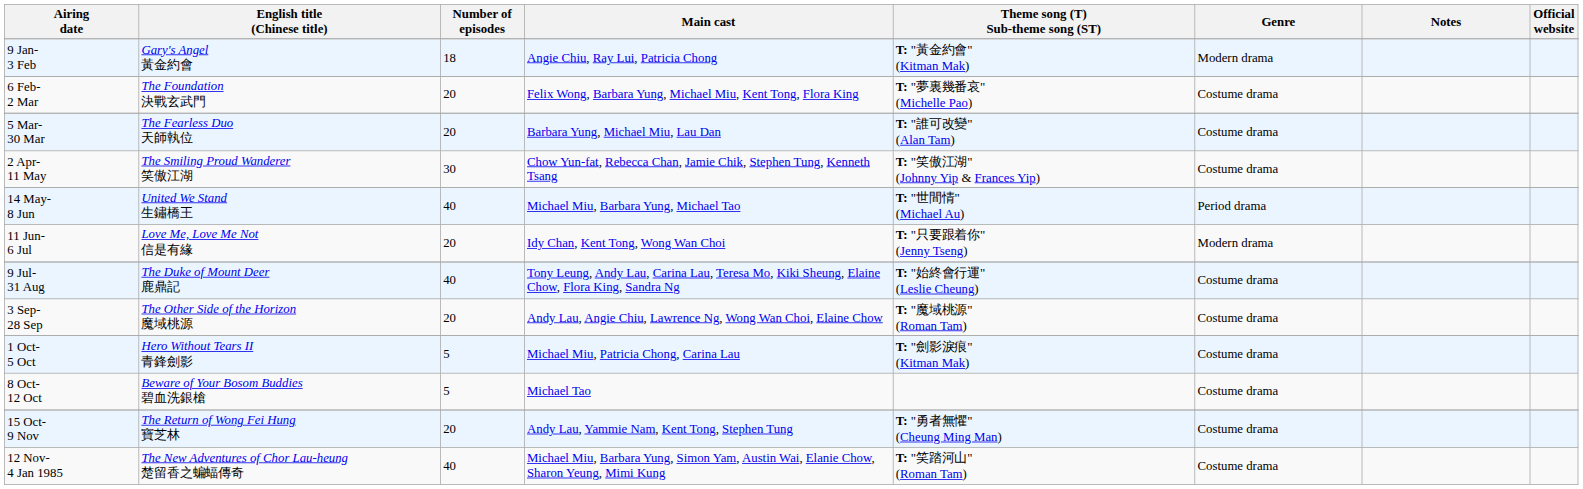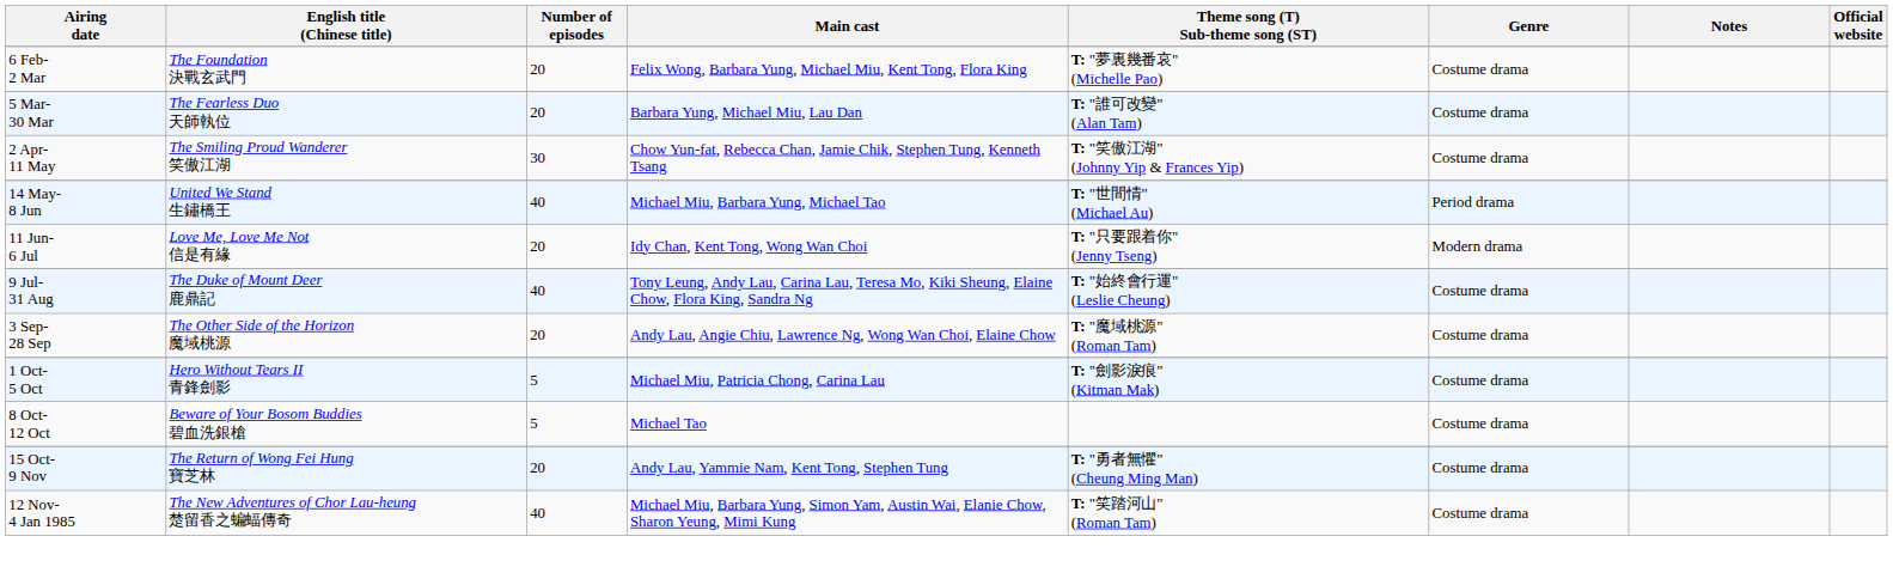- row: 9 Jan- 3 Feb | Gary's Angel 黃金約會 | 18 | Angie Chiu, Ray Lui, Patricia Chong | T: "黃金約會" (Kitman Mak) | Modern drama
